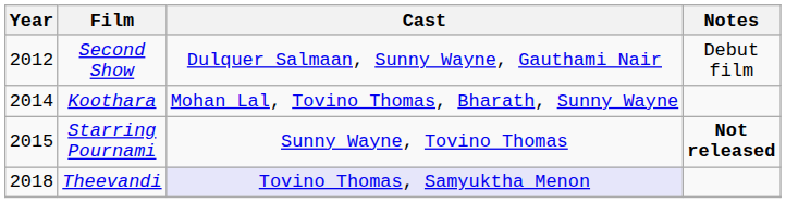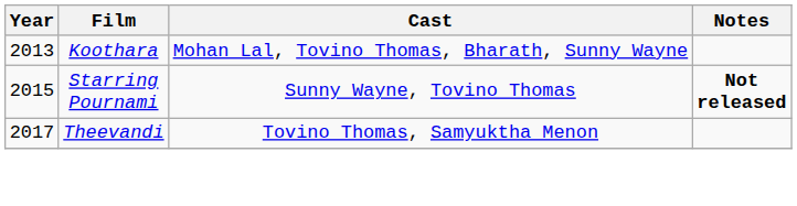- row: 2012 | Second Show | Dulquer Salmaan, Sunny Wayne, Gauthami Nair | Debut film
Koothara | Year: 2014 -> 2013
Theevandi | Year: 2018 -> 2017
Theevandi | Cast: lavender background -> no background
